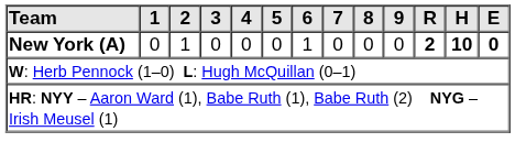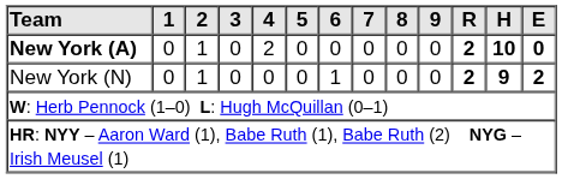New York (A) | 4: 0 -> 2
New York (A) | 6: 1 -> 0
+ row: New York (N) | 0 | 1 | 0 | 0 | 0 | 1 | 0 | 0 | 0 | 2 | 9 | 2
